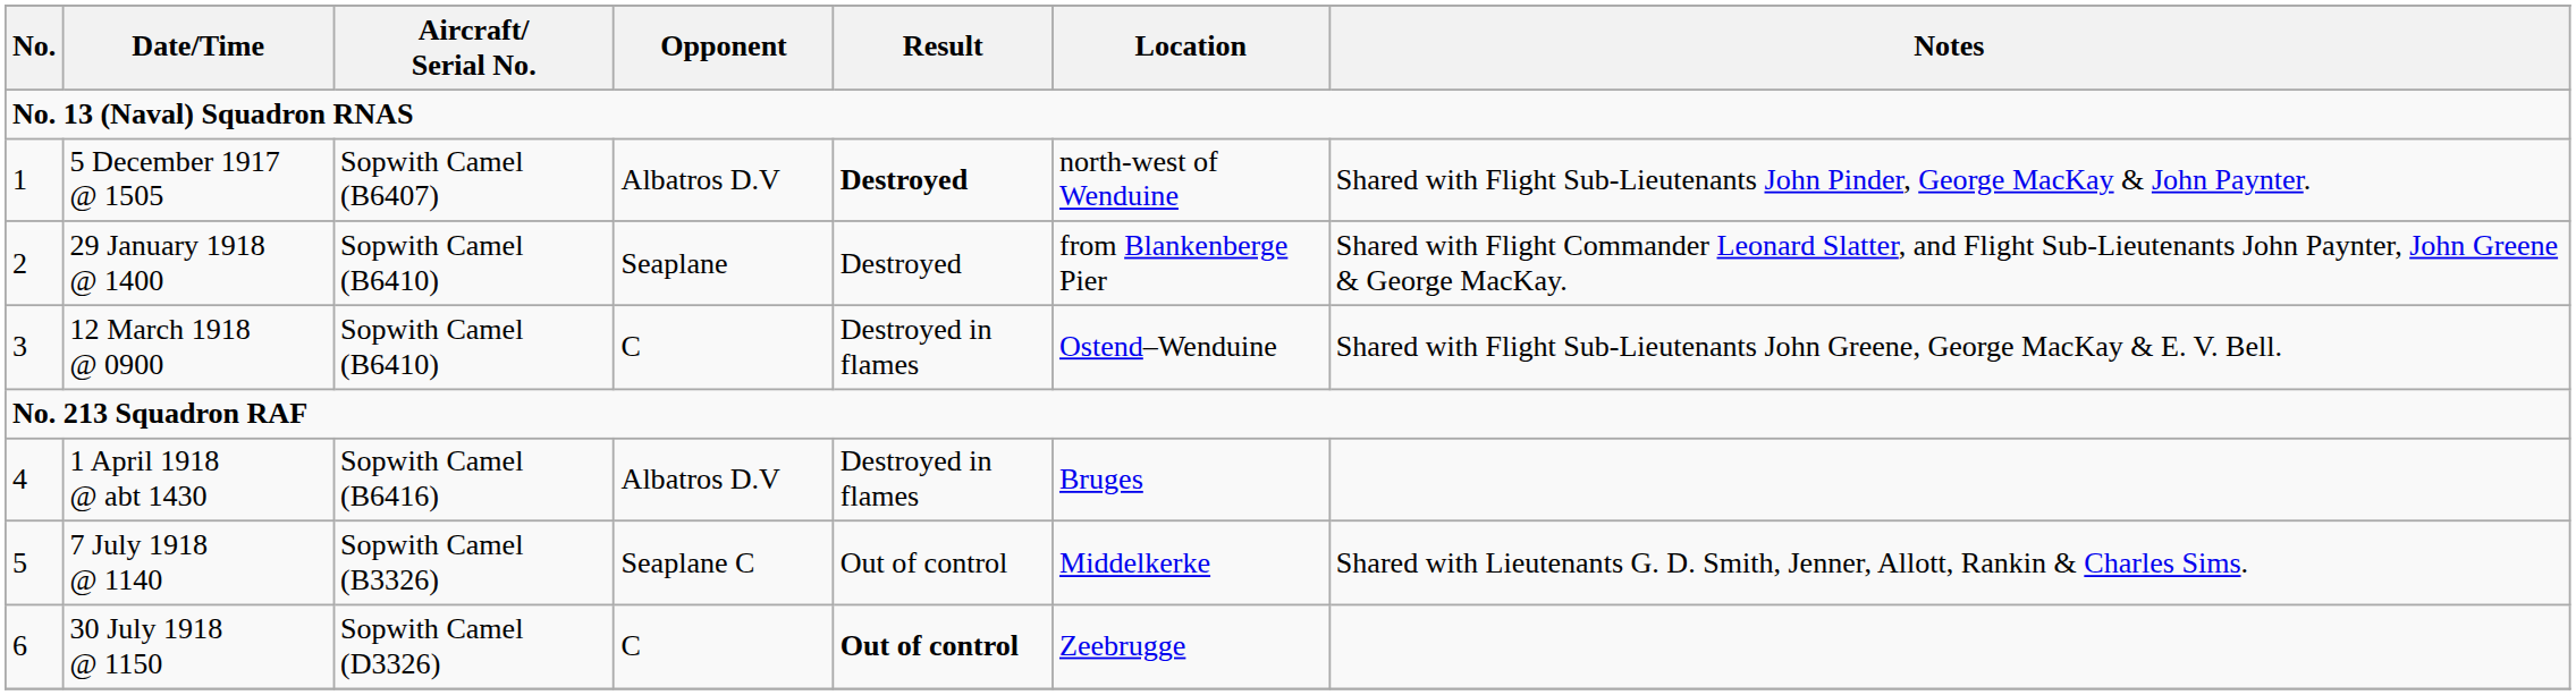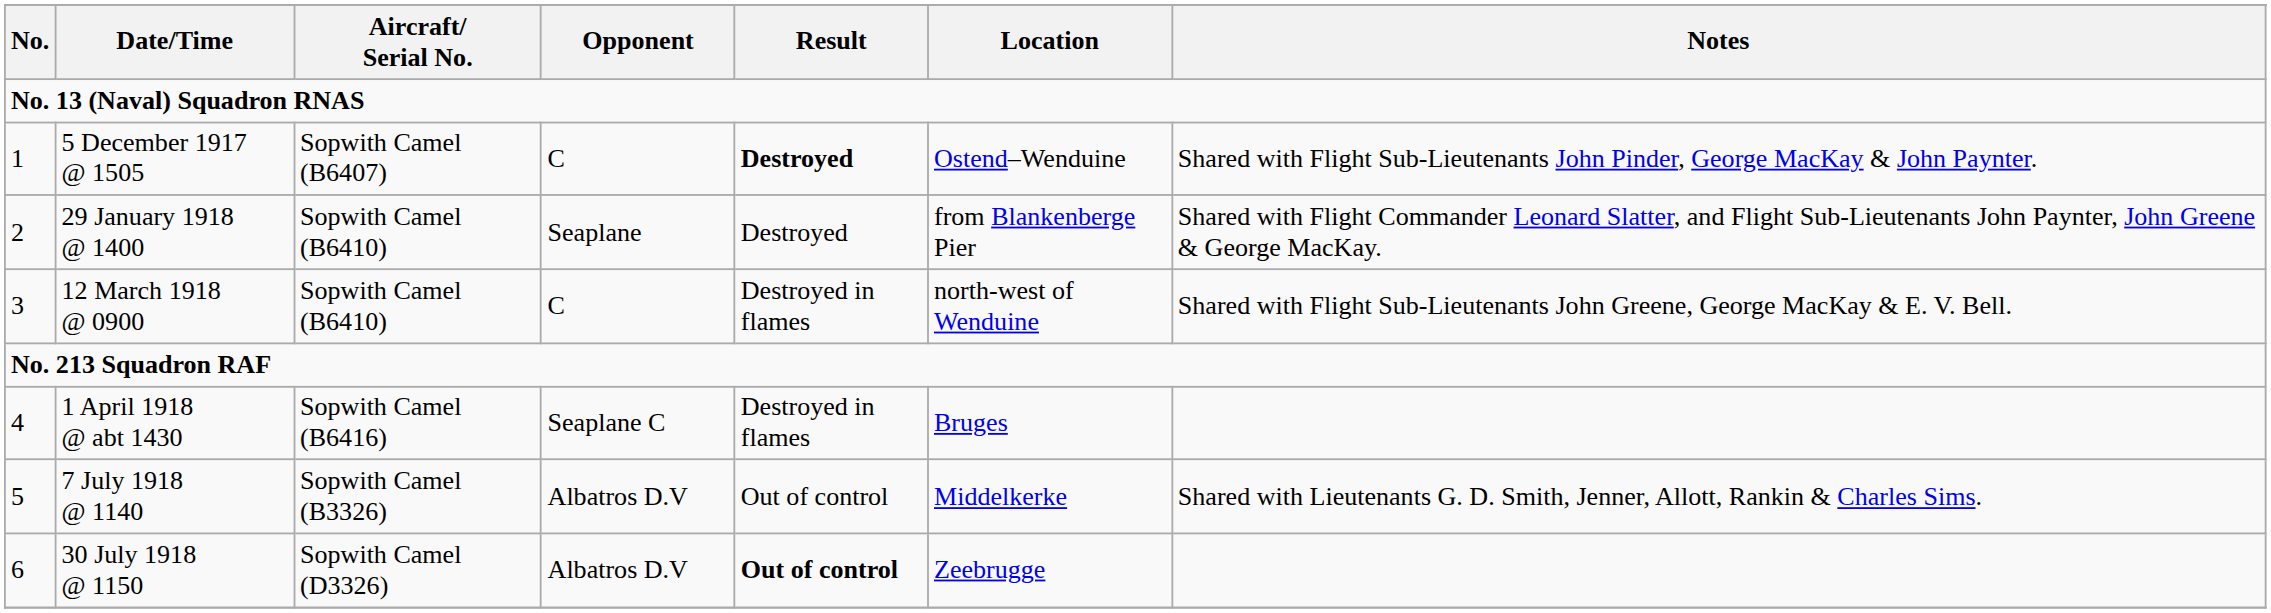5 December 1917 @ 1505 | Opponent: Albatros D.V -> C
5 December 1917 @ 1505 | Location: north-west of Wenduine -> Ostend–Wenduine
12 March 1918 @ 0900 | Location: Ostend–Wenduine -> north-west of Wenduine
1 April 1918 @ abt 1430 | Opponent: Albatros D.V -> Seaplane C
7 July 1918 @ 1140 | Opponent: Seaplane C -> Albatros D.V
30 July 1918 @ 1150 | Opponent: C -> Albatros D.V
